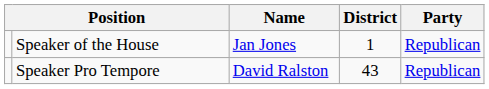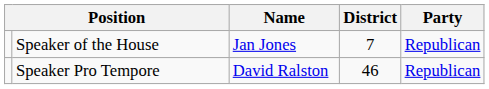Speaker of the House | District: 1 -> 7
Speaker Pro Tempore | District: 43 -> 46
